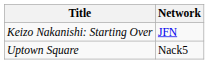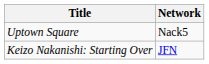rows swapped: Uptown Square <-> Keizo Nakanishi: Starting Over
